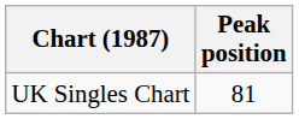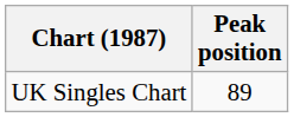UK Singles Chart | Peak position: 81 -> 89
